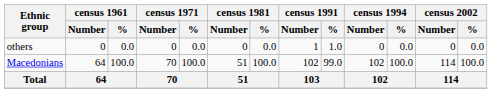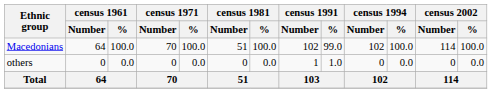rows swapped: Macedonians <-> others
